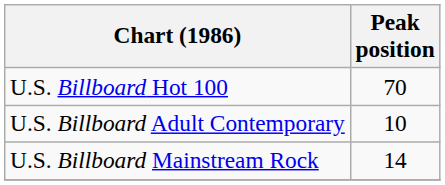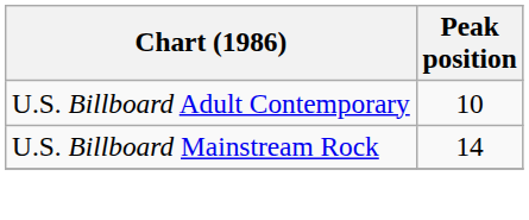- row: U.S. Billboard Hot 100 | 70
